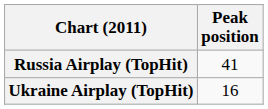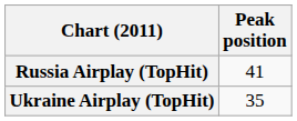Ukraine Airplay (TopHit) | Peak position: 16 -> 35
